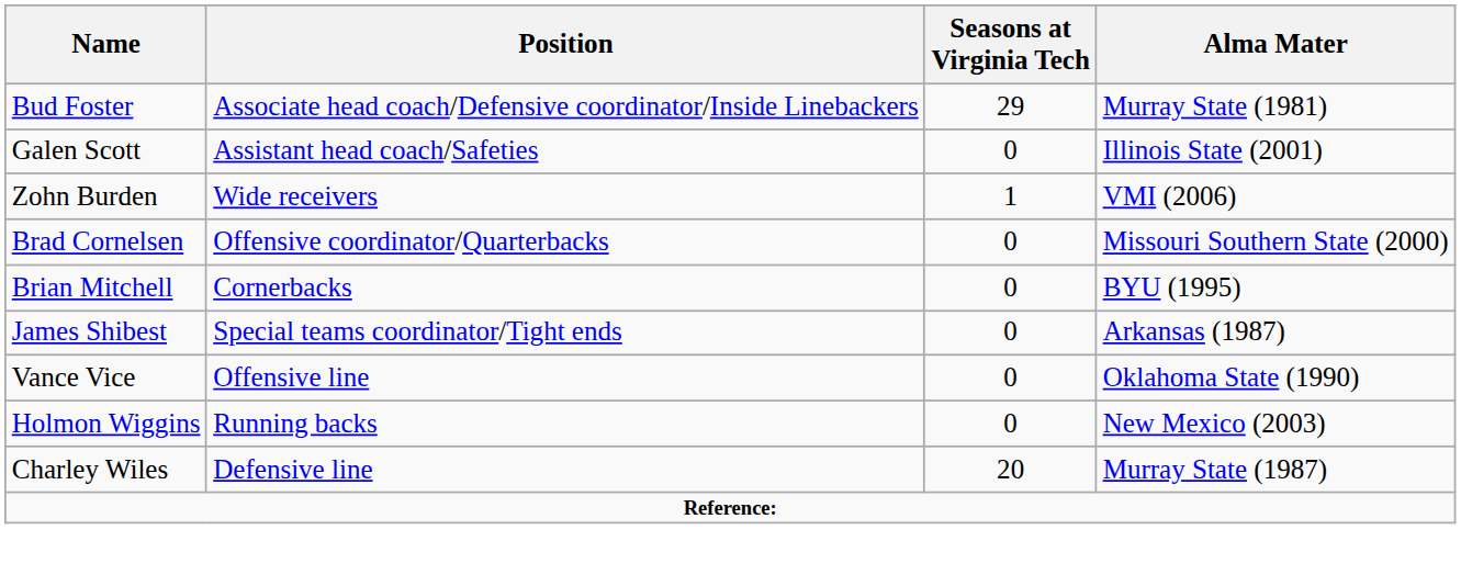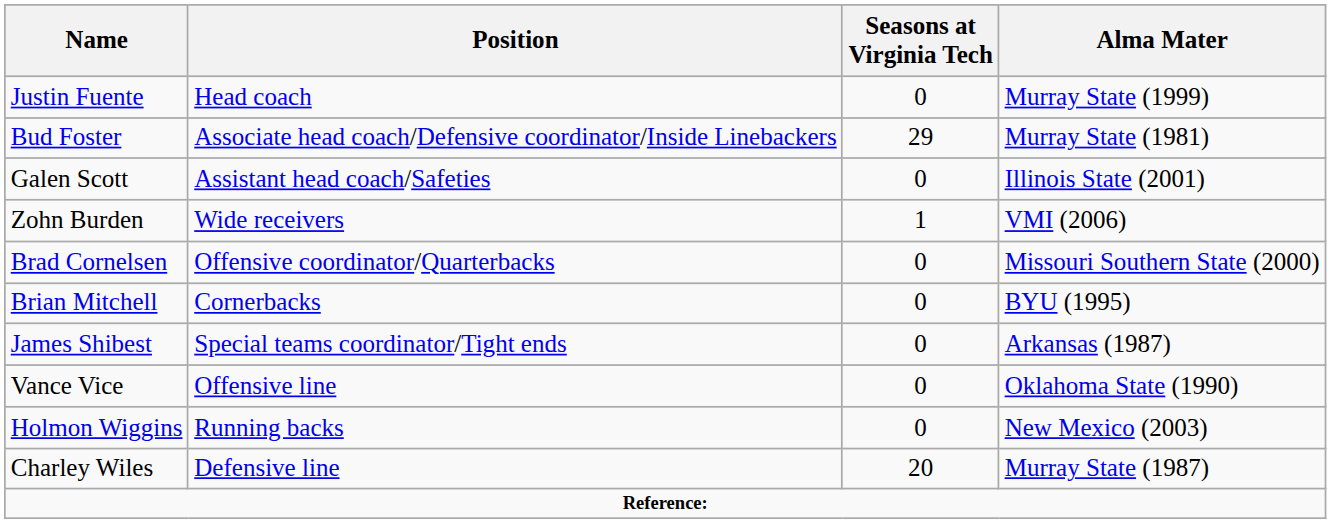+ row: Justin Fuente | Head coach | 0 | Murray State (1999)
